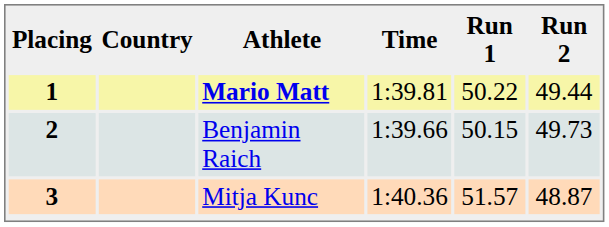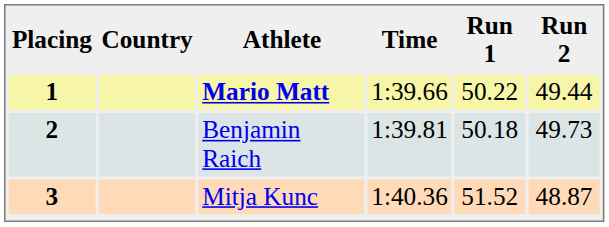1 | Time: 1:39.81 -> 1:39.66
2 | Time: 1:39.66 -> 1:39.81
2 | Run 1: 50.15 -> 50.18
3 | Run 1: 51.57 -> 51.52
